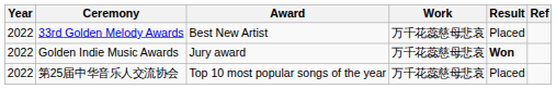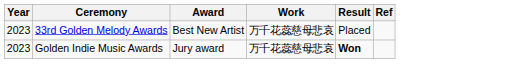33rd Golden Melody Awards | Year: 2022 -> 2023
Golden Indie Music Awards | Year: 2022 -> 2023
- row: 2022 | 第25届中华音乐人交流协会 | Top 10 most popular songs of the year | 万千花蕊慈母悲哀 | Placed
